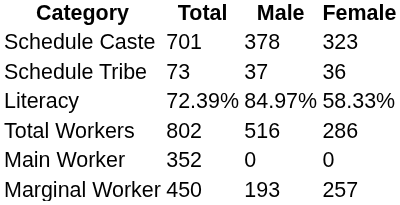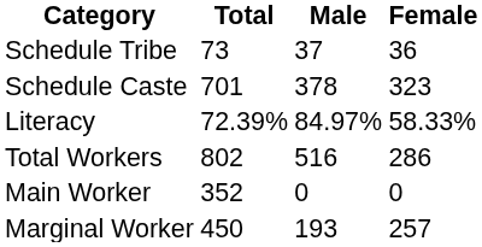rows swapped: Schedule Caste <-> Schedule Tribe
